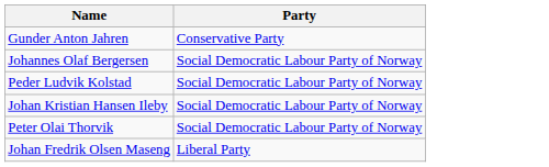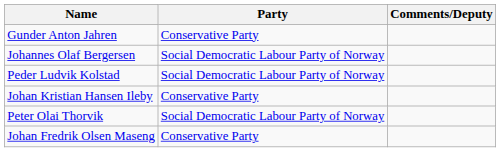+ column: Comments/Deputy
Johan Kristian Hansen Ileby | Party: Social Democratic Labour Party of Norway -> Conservative Party
Johan Fredrik Olsen Maseng | Party: Liberal Party -> Conservative Party
